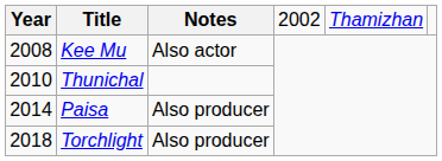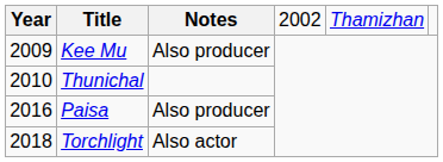Kee Mu | Year: 2008 -> 2009
Kee Mu | Notes: Also actor -> Also producer
Paisa | Year: 2014 -> 2016
Torchlight | Notes: Also producer -> Also actor
